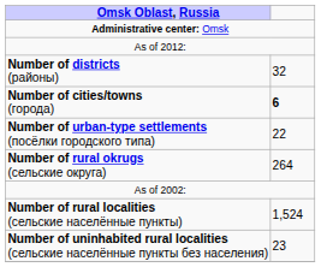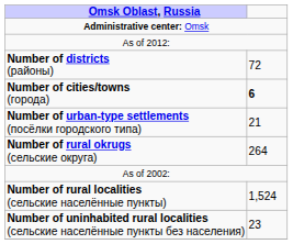Number of districts (районы) | column 2: 32 -> 72
Number of urban-type settlements (посёлки городского типа) | column 2: 22 -> 21
